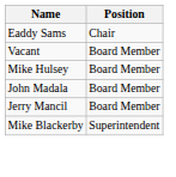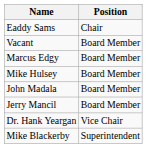+ row: Marcus Edgy | Board Member
+ row: Dr. Hank Yeargan | Vice Chair
